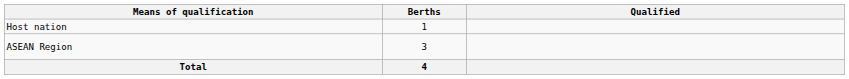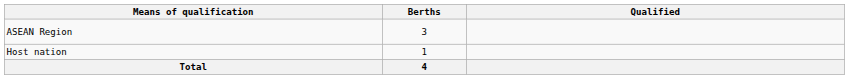rows swapped: Host nation <-> ASEAN Region
